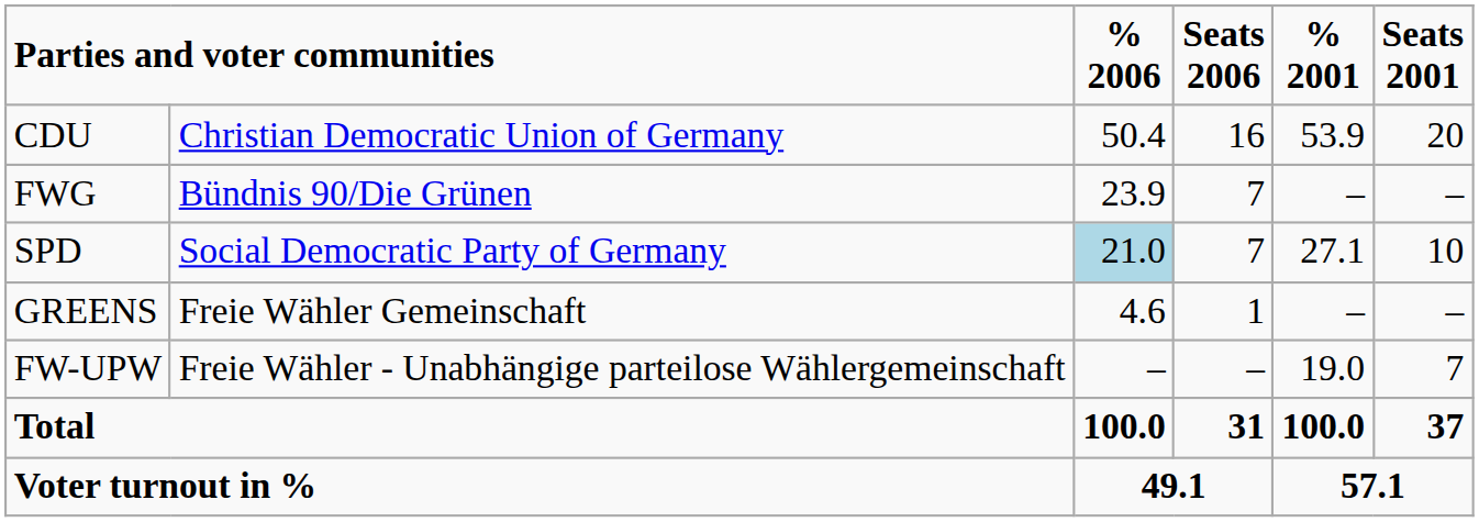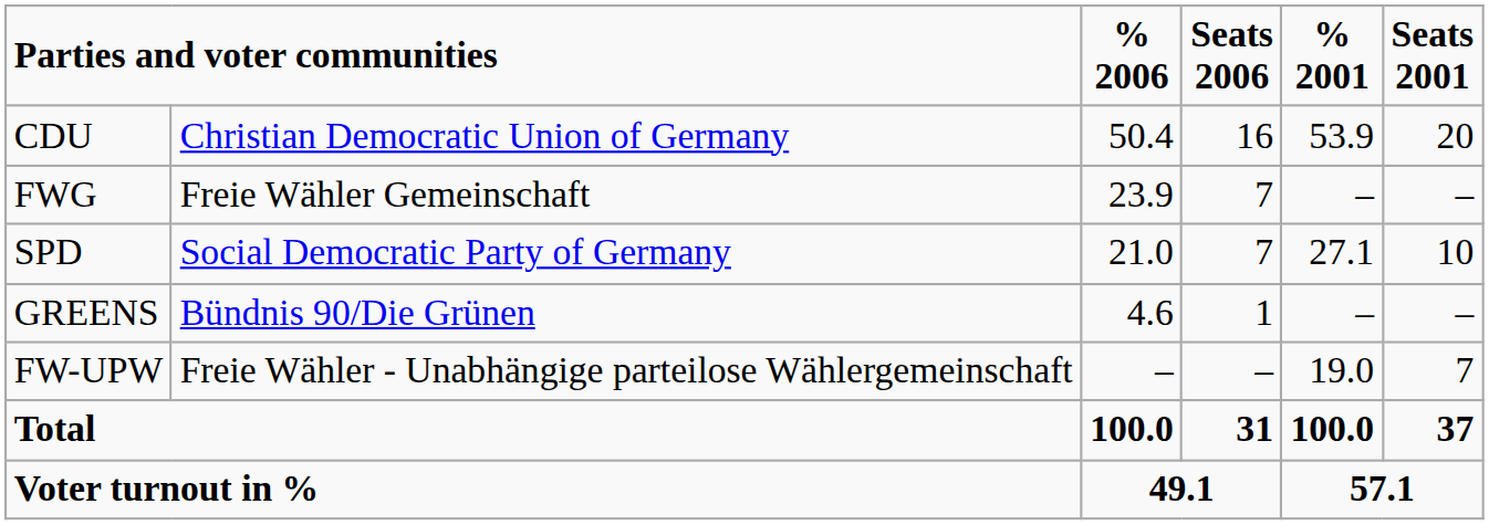FWG | column 2: Bündnis 90/Die Grünen -> Freie Wähler Gemeinschaft
SPD | % 2006: lightblue background -> no background
GREENS | column 2: Freie Wähler Gemeinschaft -> Bündnis 90/Die Grünen
